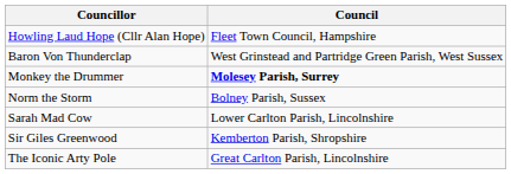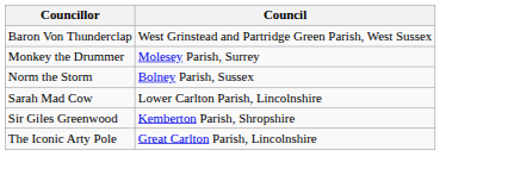- row: Howling Laud Hope (Cllr Alan Hope) | Fleet Town Council, Hampshire
Monkey the Drummer | Council: bold -> normal
